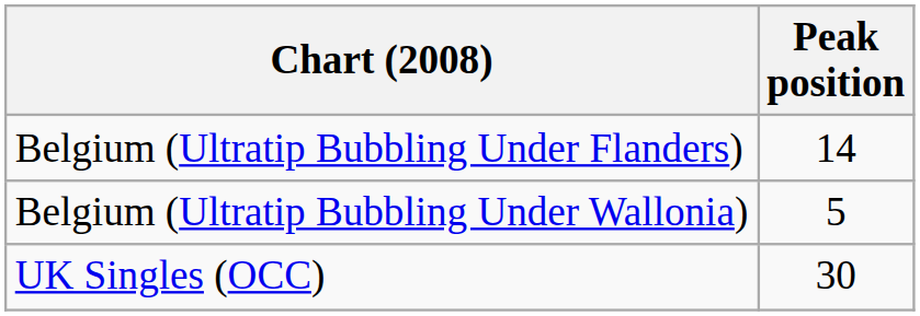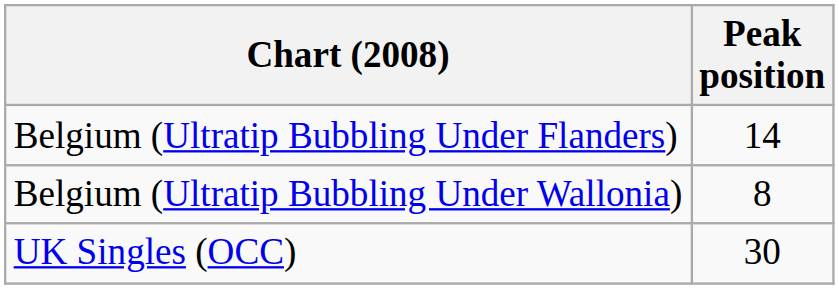Belgium (Ultratip Bubbling Under Wallonia) | Peak position: 5 -> 8
